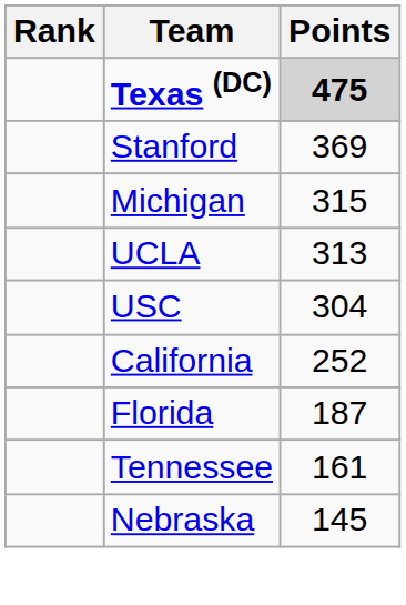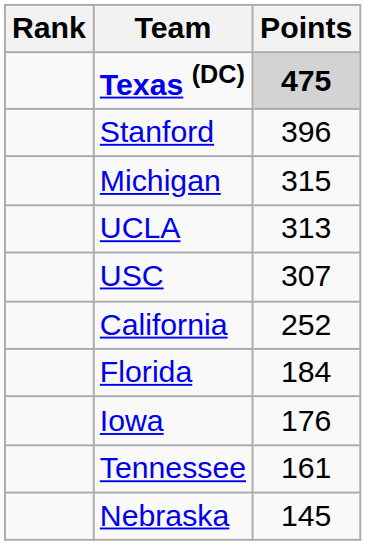Stanford | Points: 369 -> 396
USC | Points: 304 -> 307
Florida | Points: 187 -> 184
+ row: Iowa | 176
